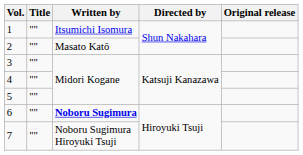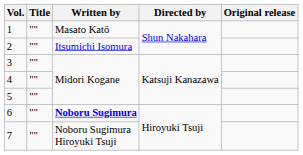1 | Written by: Itsumichi Isomura -> Masato Katō
2 | Written by: Masato Katō -> Itsumichi Isomura
